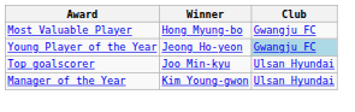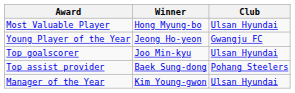Most Valuable Player | Club: Gwangju FC -> Ulsan Hyundai
Young Player of the Year | Club: lightblue background -> no background
+ row: Top assist provider | Baek Sung-dong | Pohang Steelers
